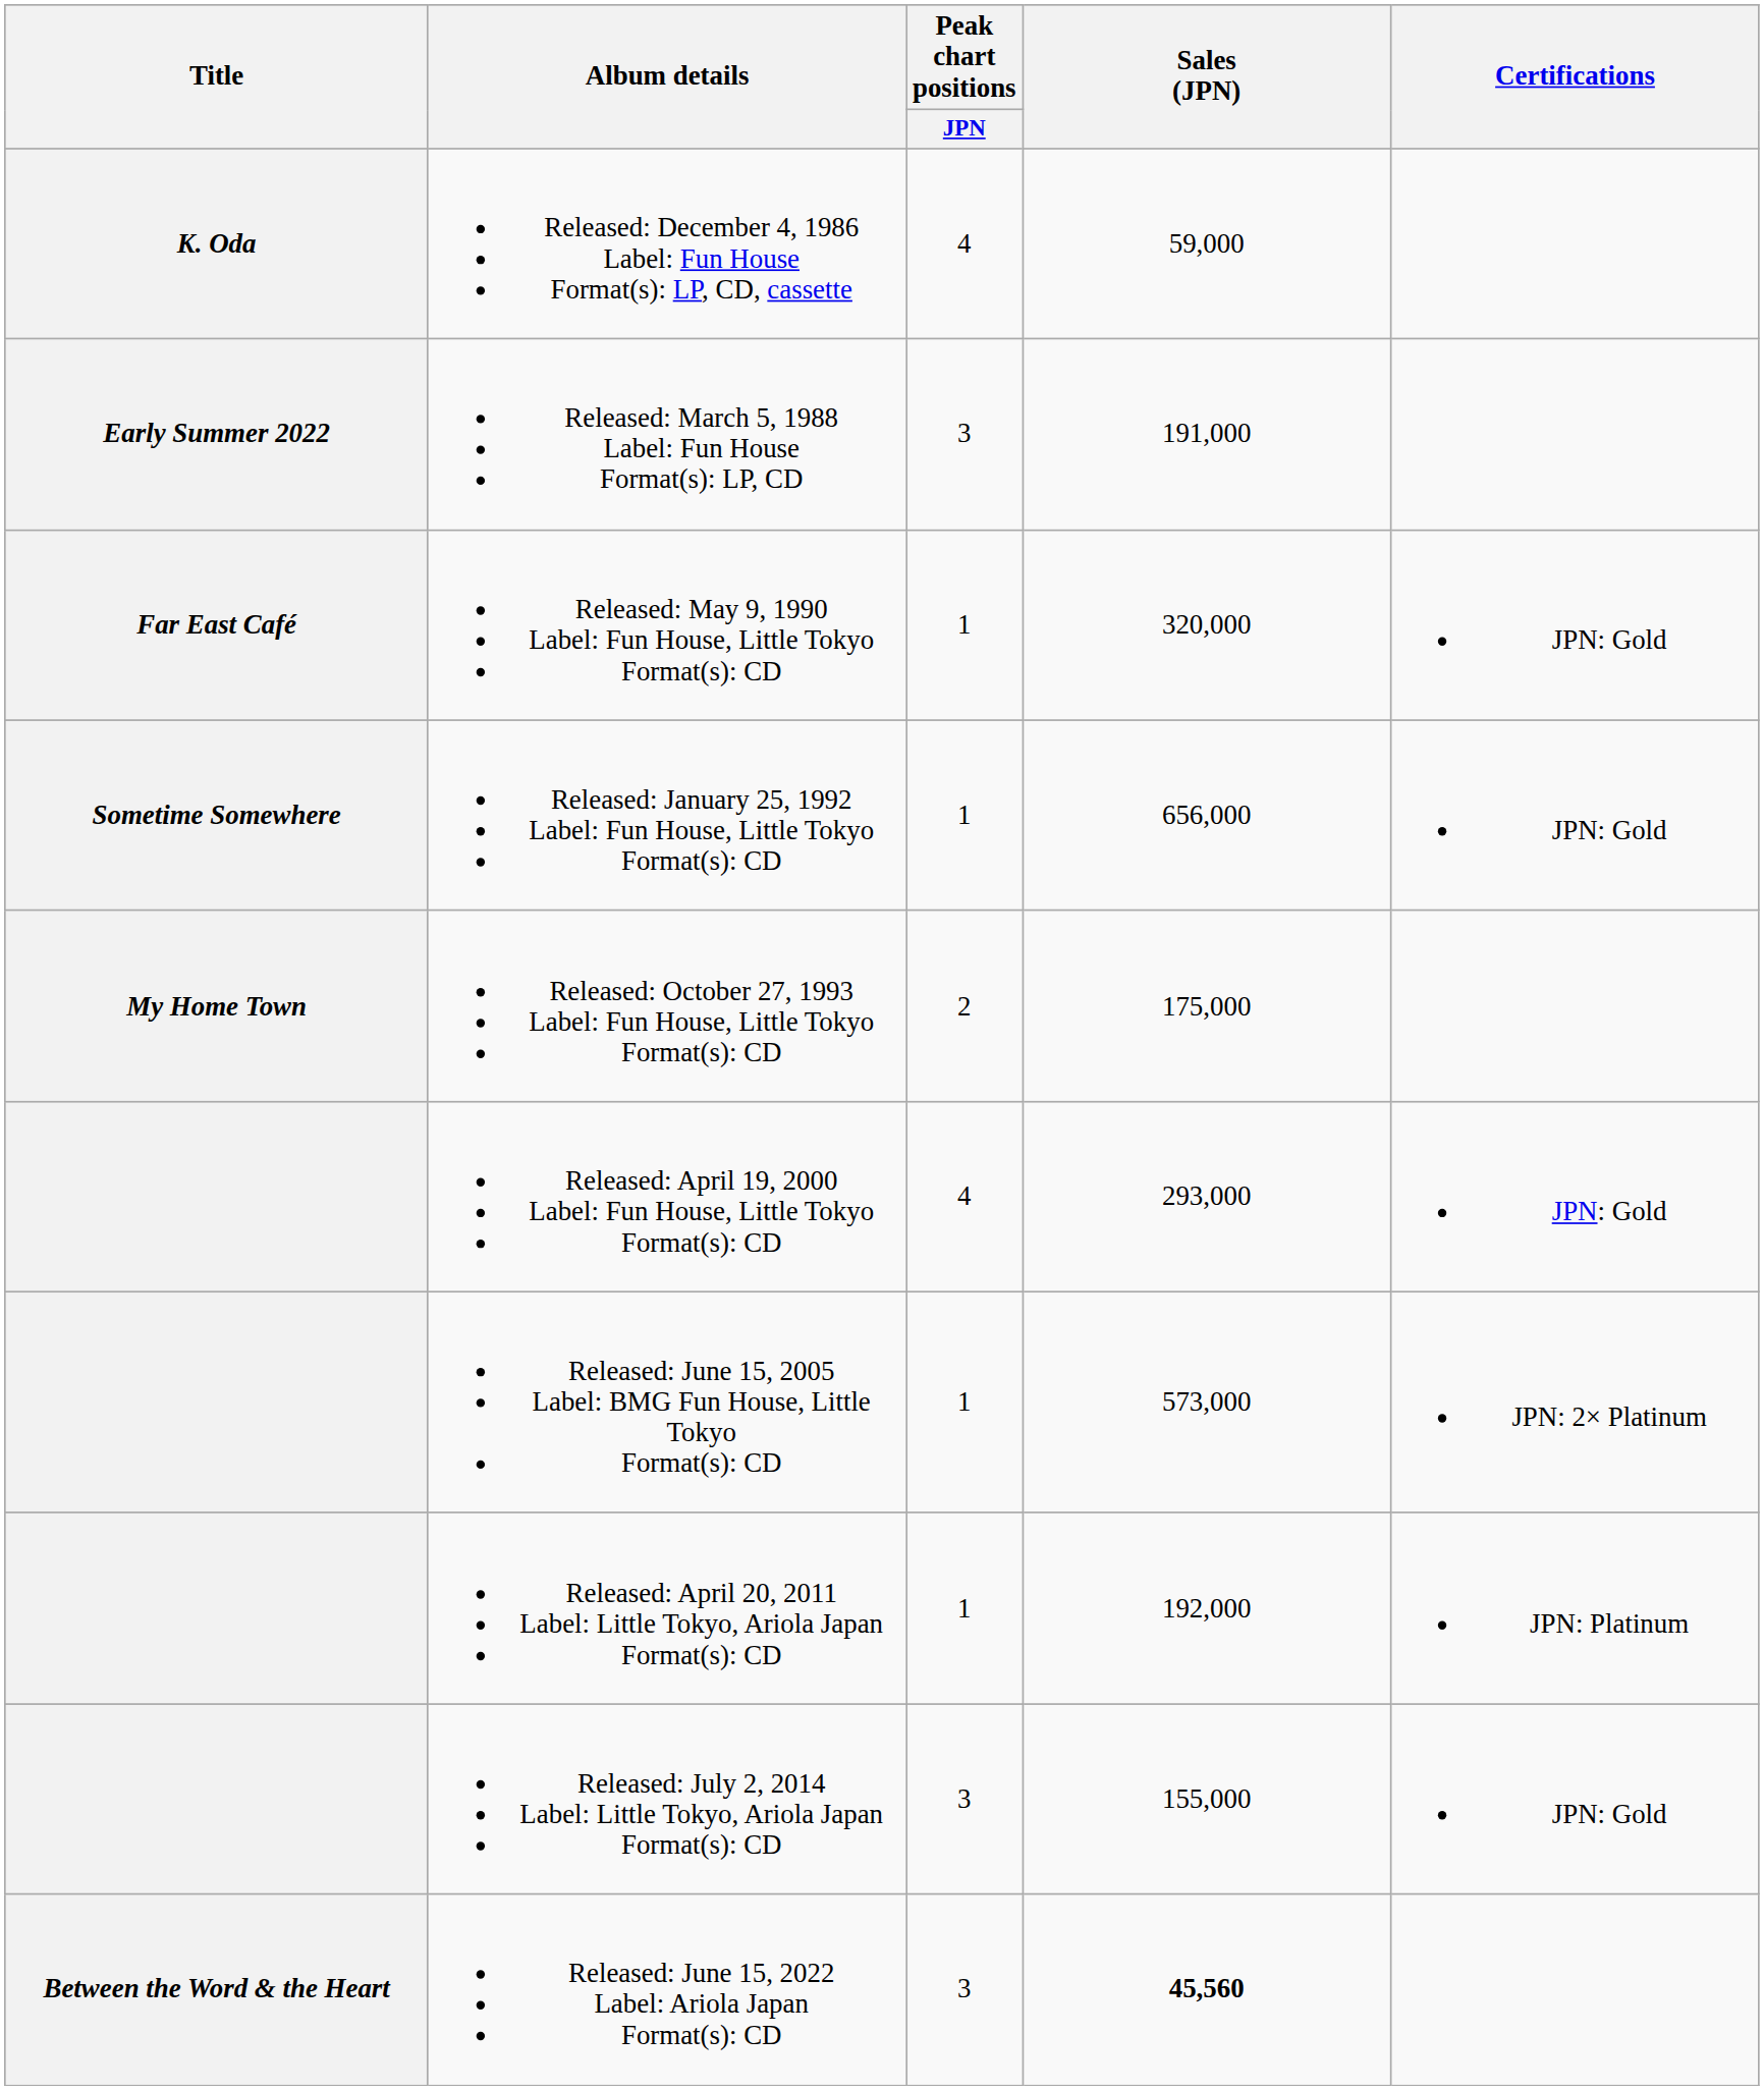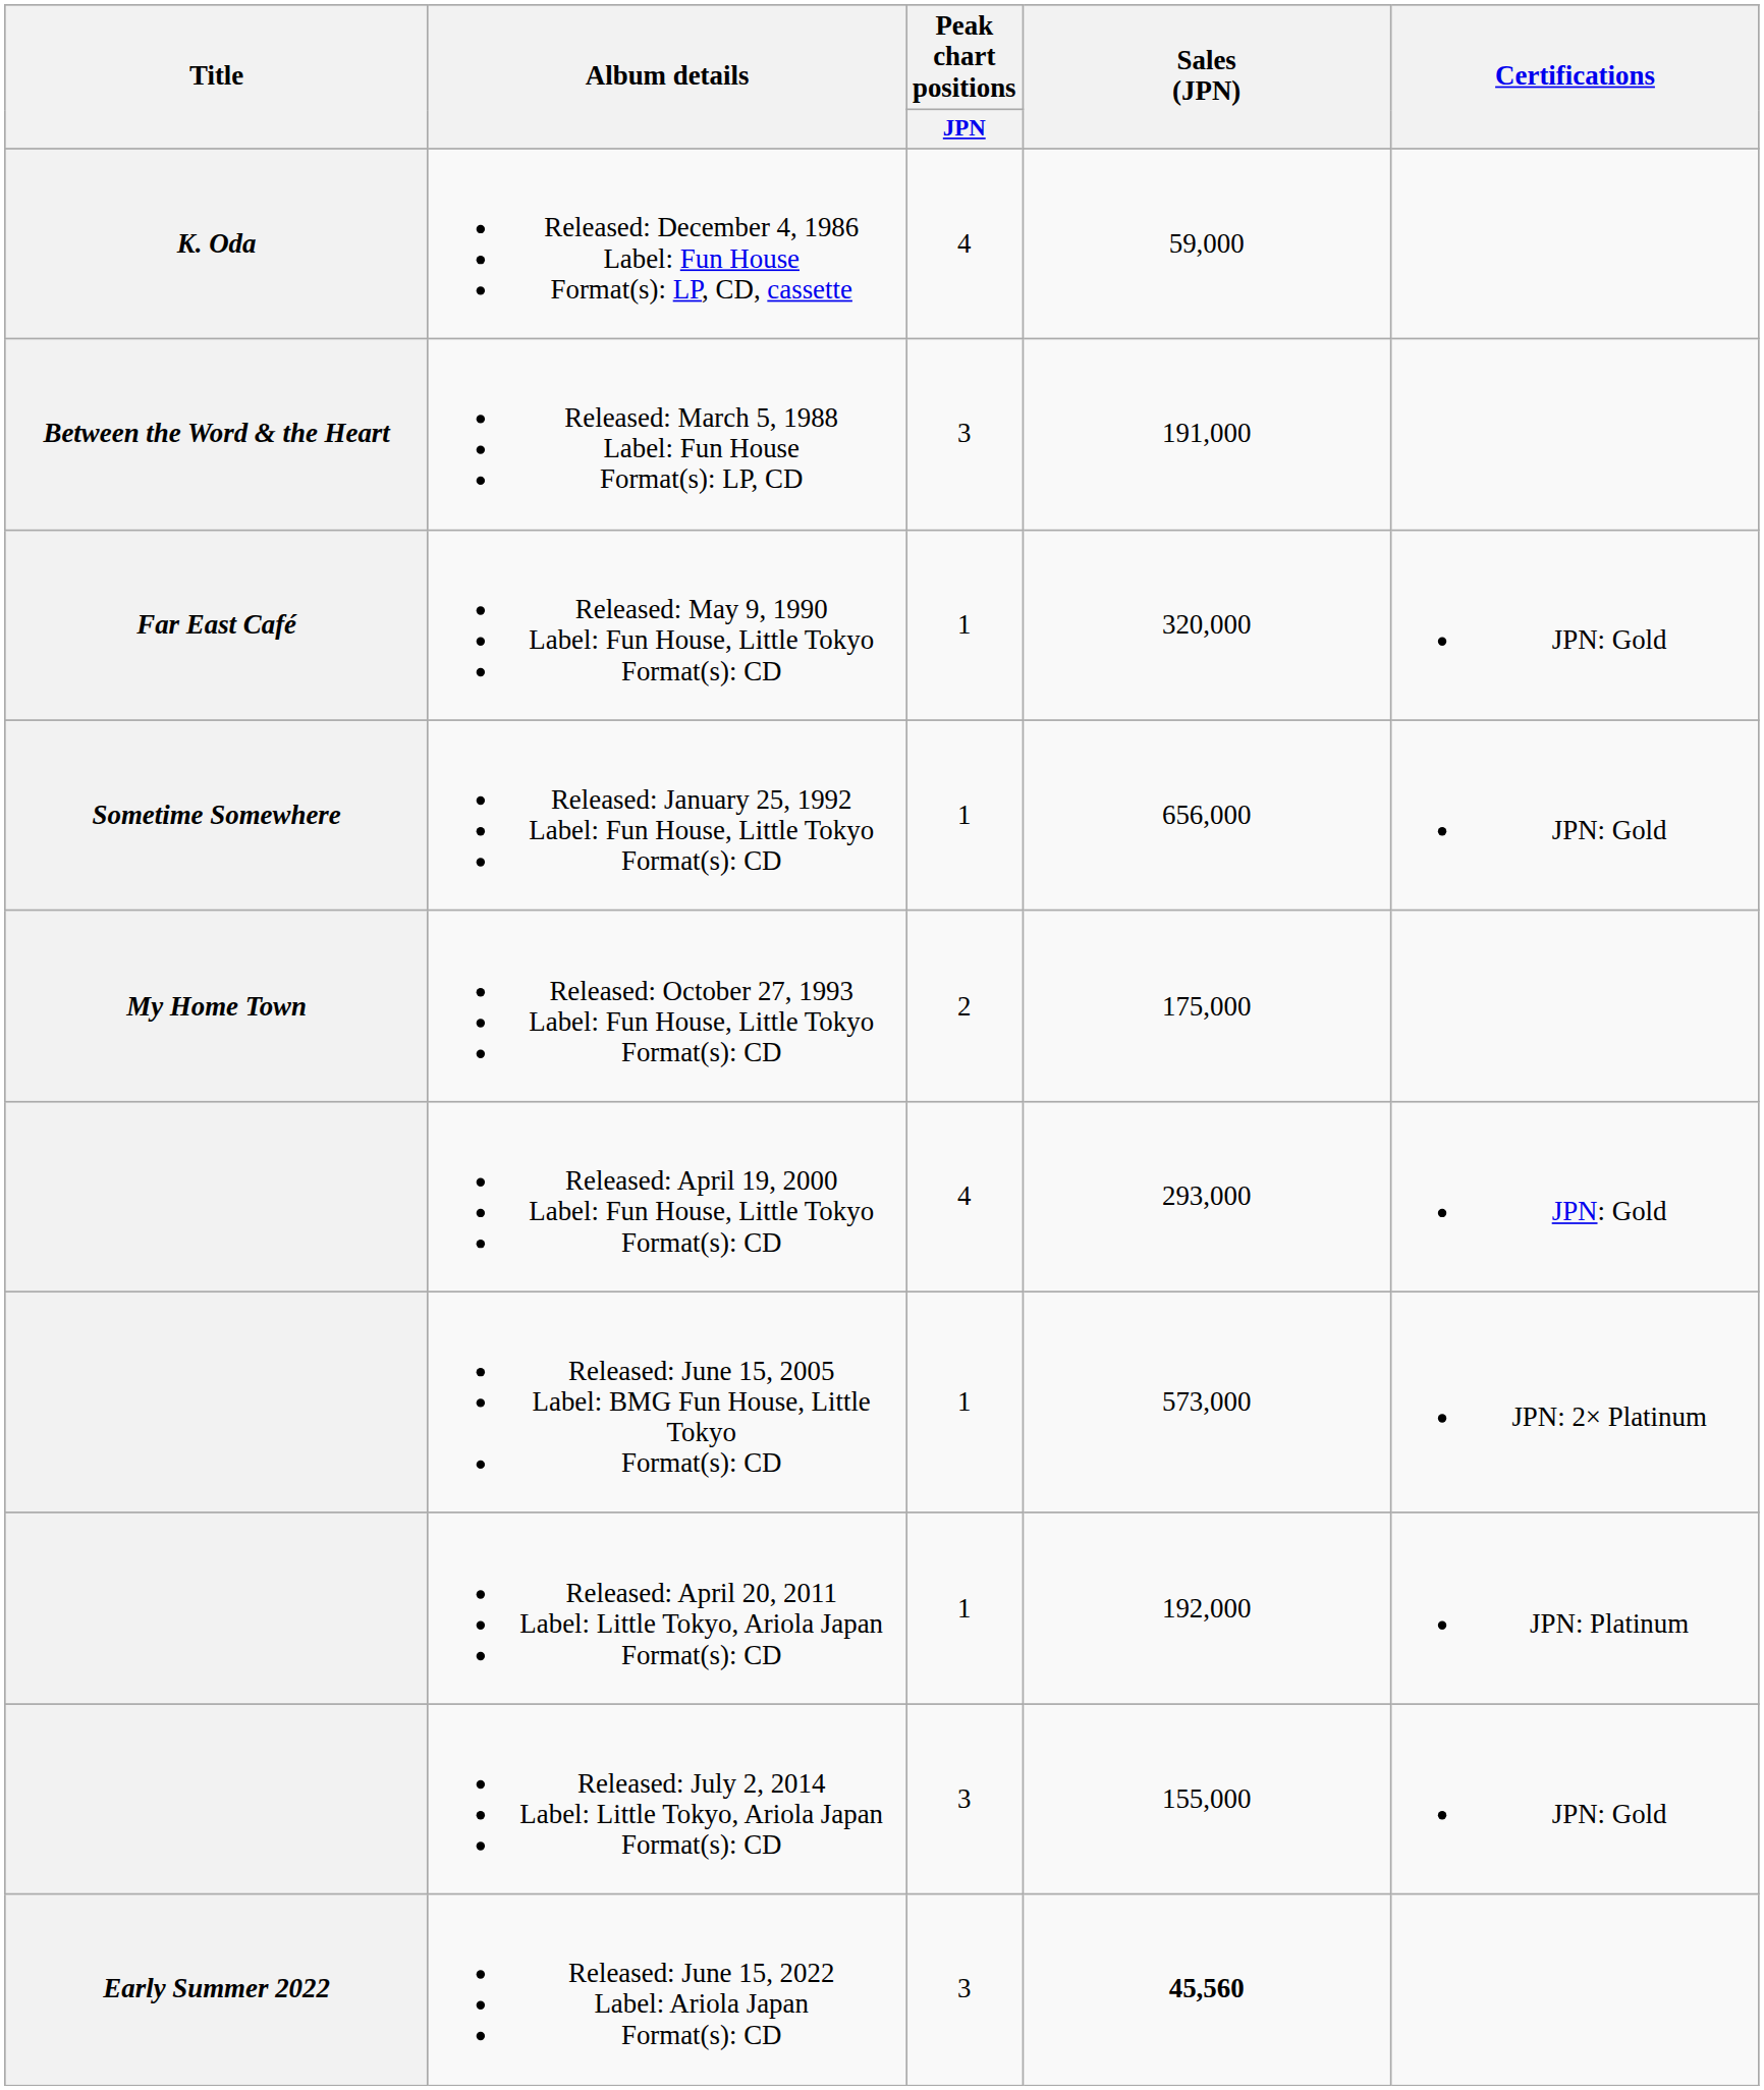Released: March 5, 1988 Label: Fun House Format(s): LP, CD | Title: Early Summer 2022 -> Between the Word & the Heart
Released: June 15, 2022 Label: Ariola Japan Format(s): CD | Title: Between the Word & the Heart -> Early Summer 2022
